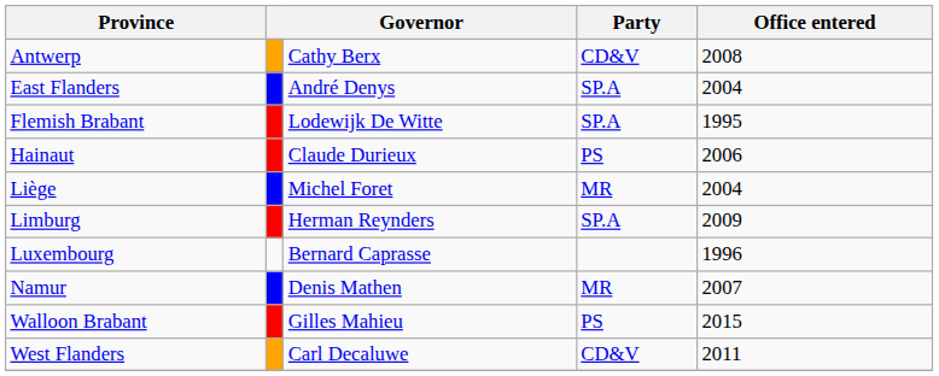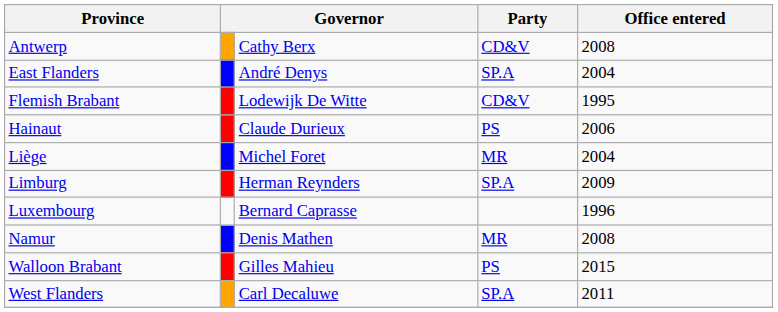Flemish Brabant | Party: SP.A -> CD&V
Namur | Office entered: 2007 -> 2008
West Flanders | Party: CD&V -> SP.A
